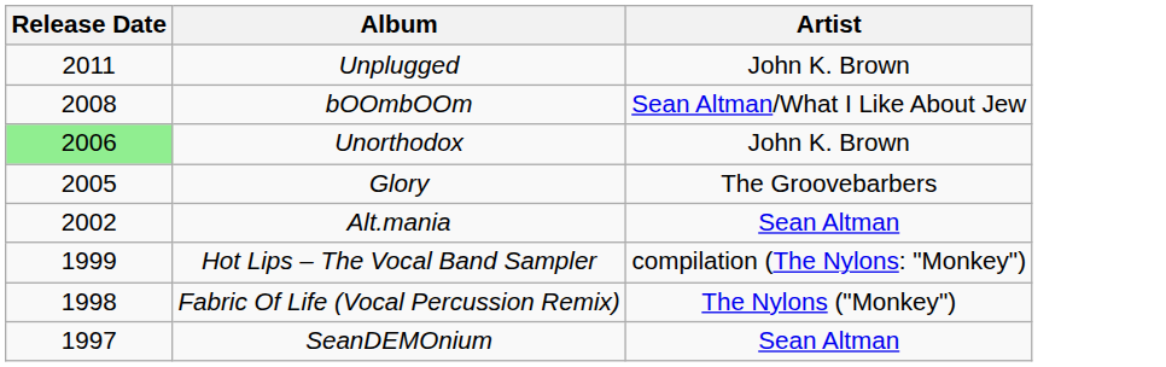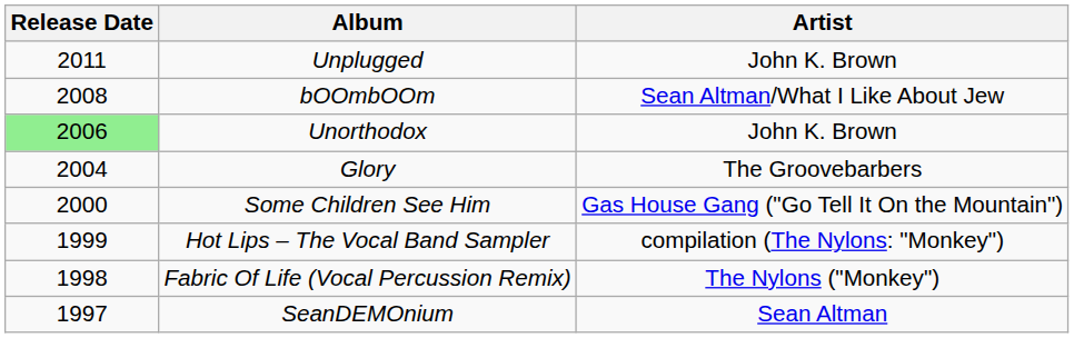Glory | Release Date: 2005 -> 2004
- row: 2002 | Alt.mania | Sean Altman
+ row: 2000 | Some Children See Him | Gas House Gang ("Go Tell It On the Mountain")
